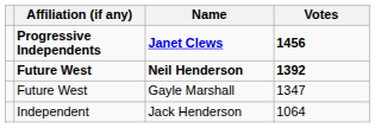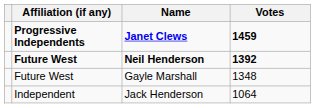Janet Clews | Votes: 1456 -> 1459
Gayle Marshall | Votes: 1347 -> 1348
